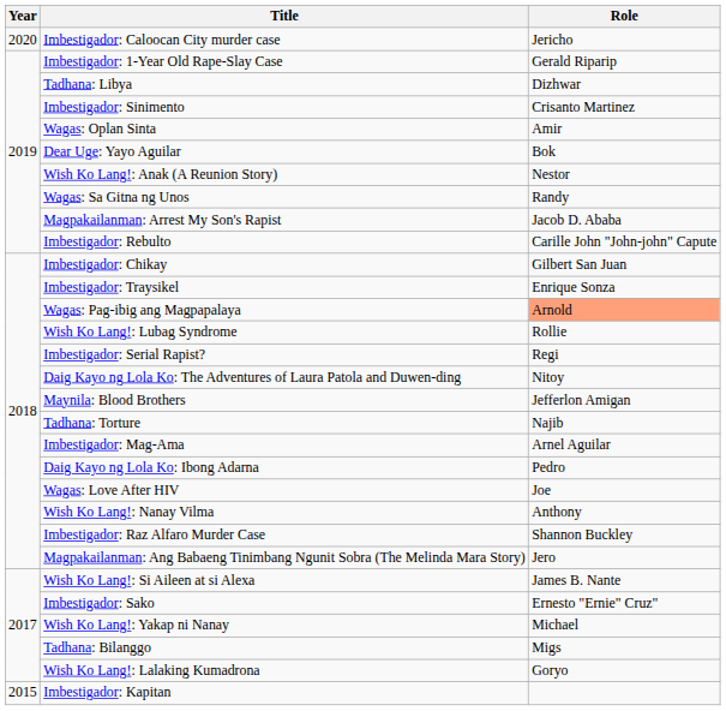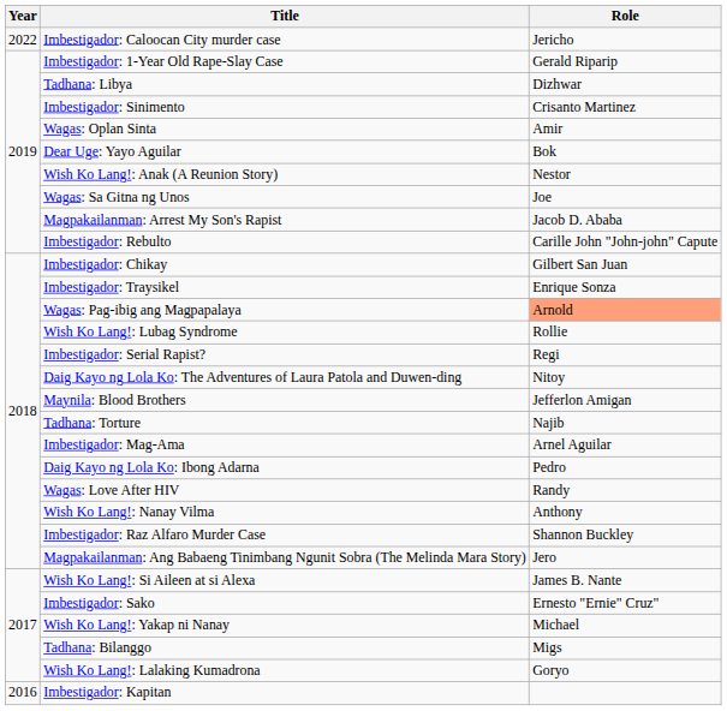Imbestigador: Caloocan City murder case | Year: 2020 -> 2022
Wagas: Sa Gitna ng Unos | Role: Randy -> Joe
Wagas: Love After HIV | Role: Joe -> Randy
Imbestigador: Kapitan | Year: 2015 -> 2016
